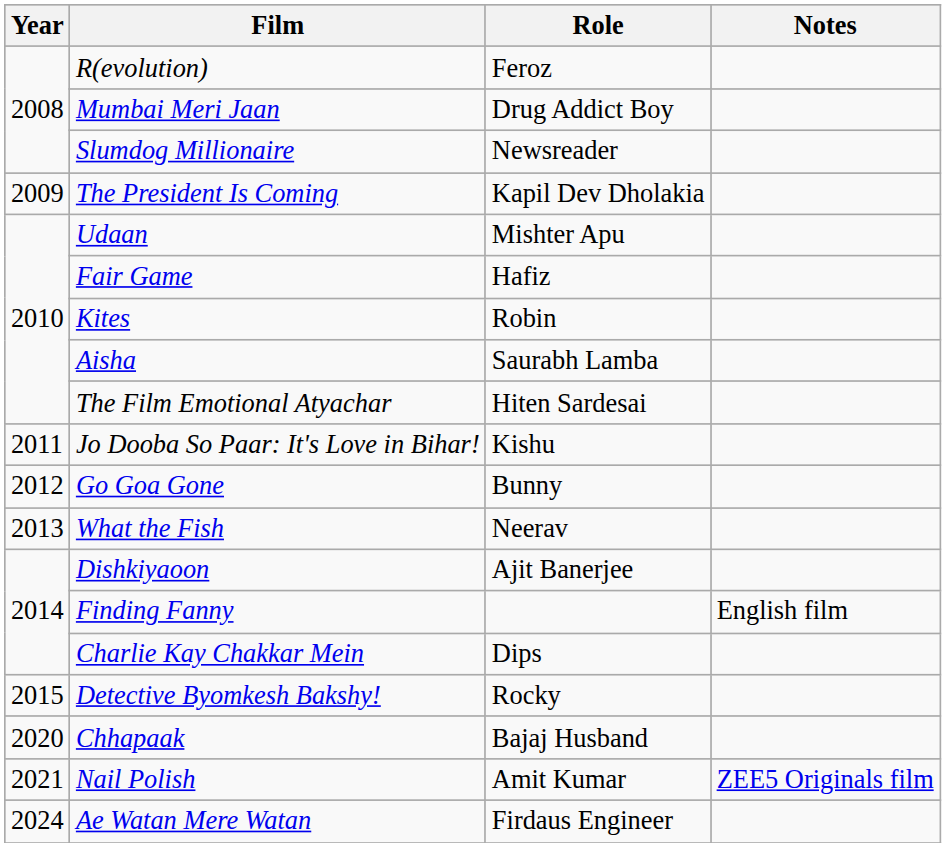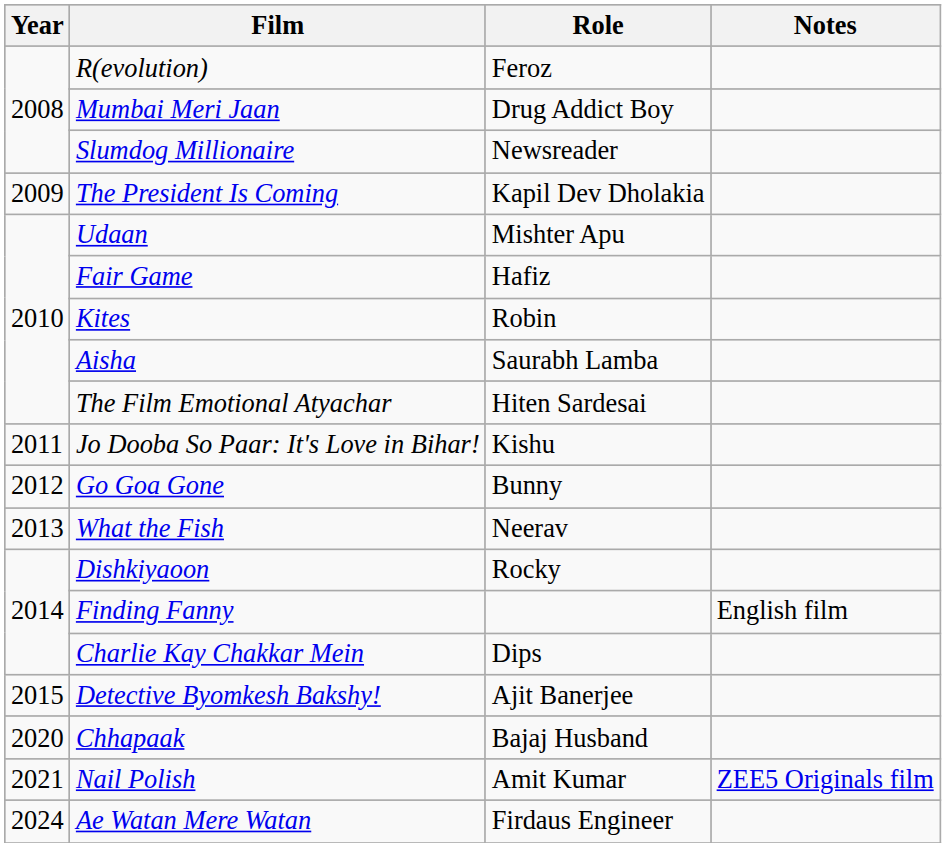Dishkiyaoon | Role: Ajit Banerjee -> Rocky
Detective Byomkesh Bakshy! | Role: Rocky -> Ajit Banerjee
